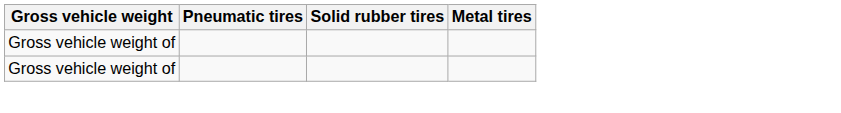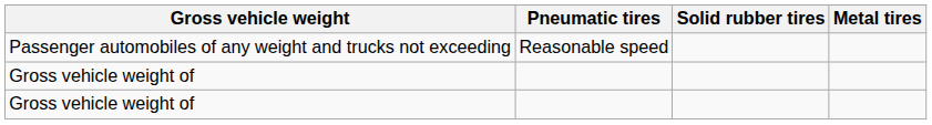+ row: Passenger automobiles of any weight and trucks not exceeding | Reasonable speed
